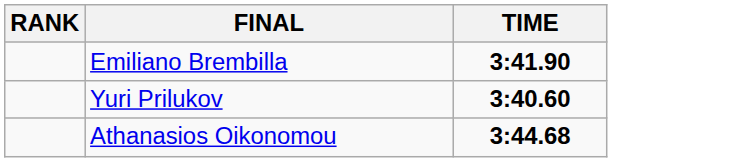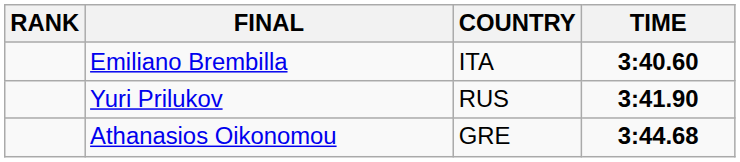+ column: COUNTRY | ITA | RUS | GRE
Emiliano Brembilla | TIME: 3:41.90 -> 3:40.60
Yuri Prilukov | TIME: 3:40.60 -> 3:41.90
